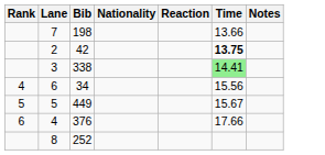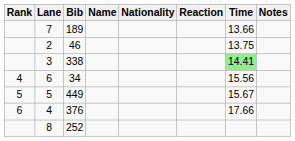+ column: Name
7 | Bib: 198 -> 189
2 | Bib: 42 -> 46
2 | Time: bold -> normal
